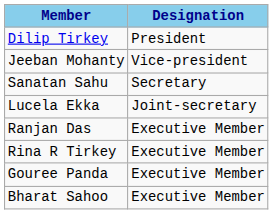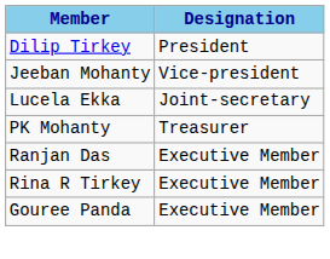- row: Sanatan Sahu | Secretary
+ row: PK Mohanty | Treasurer
- row: Bharat Sahoo | Executive Member
